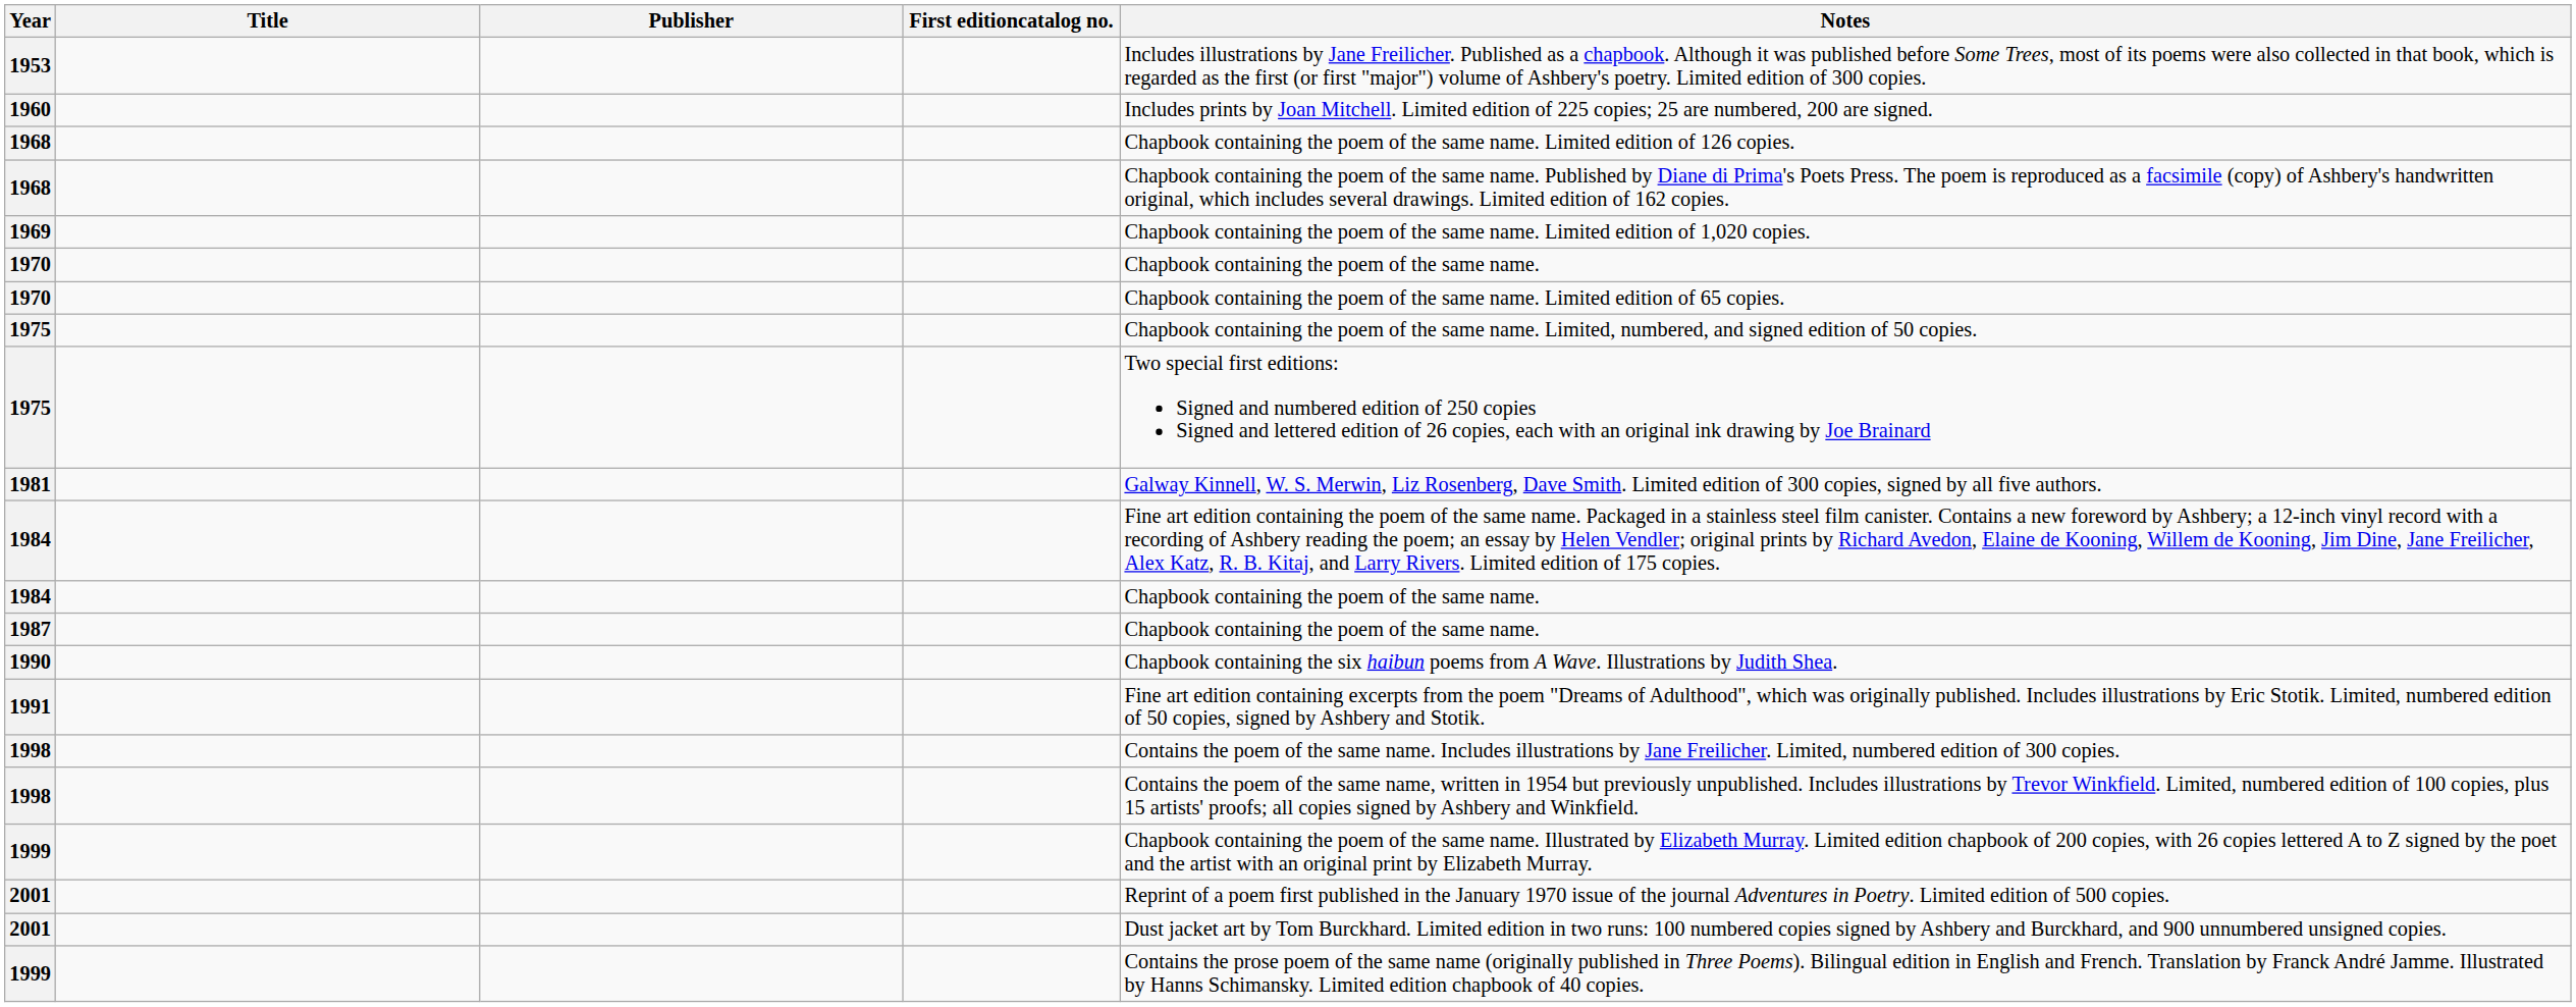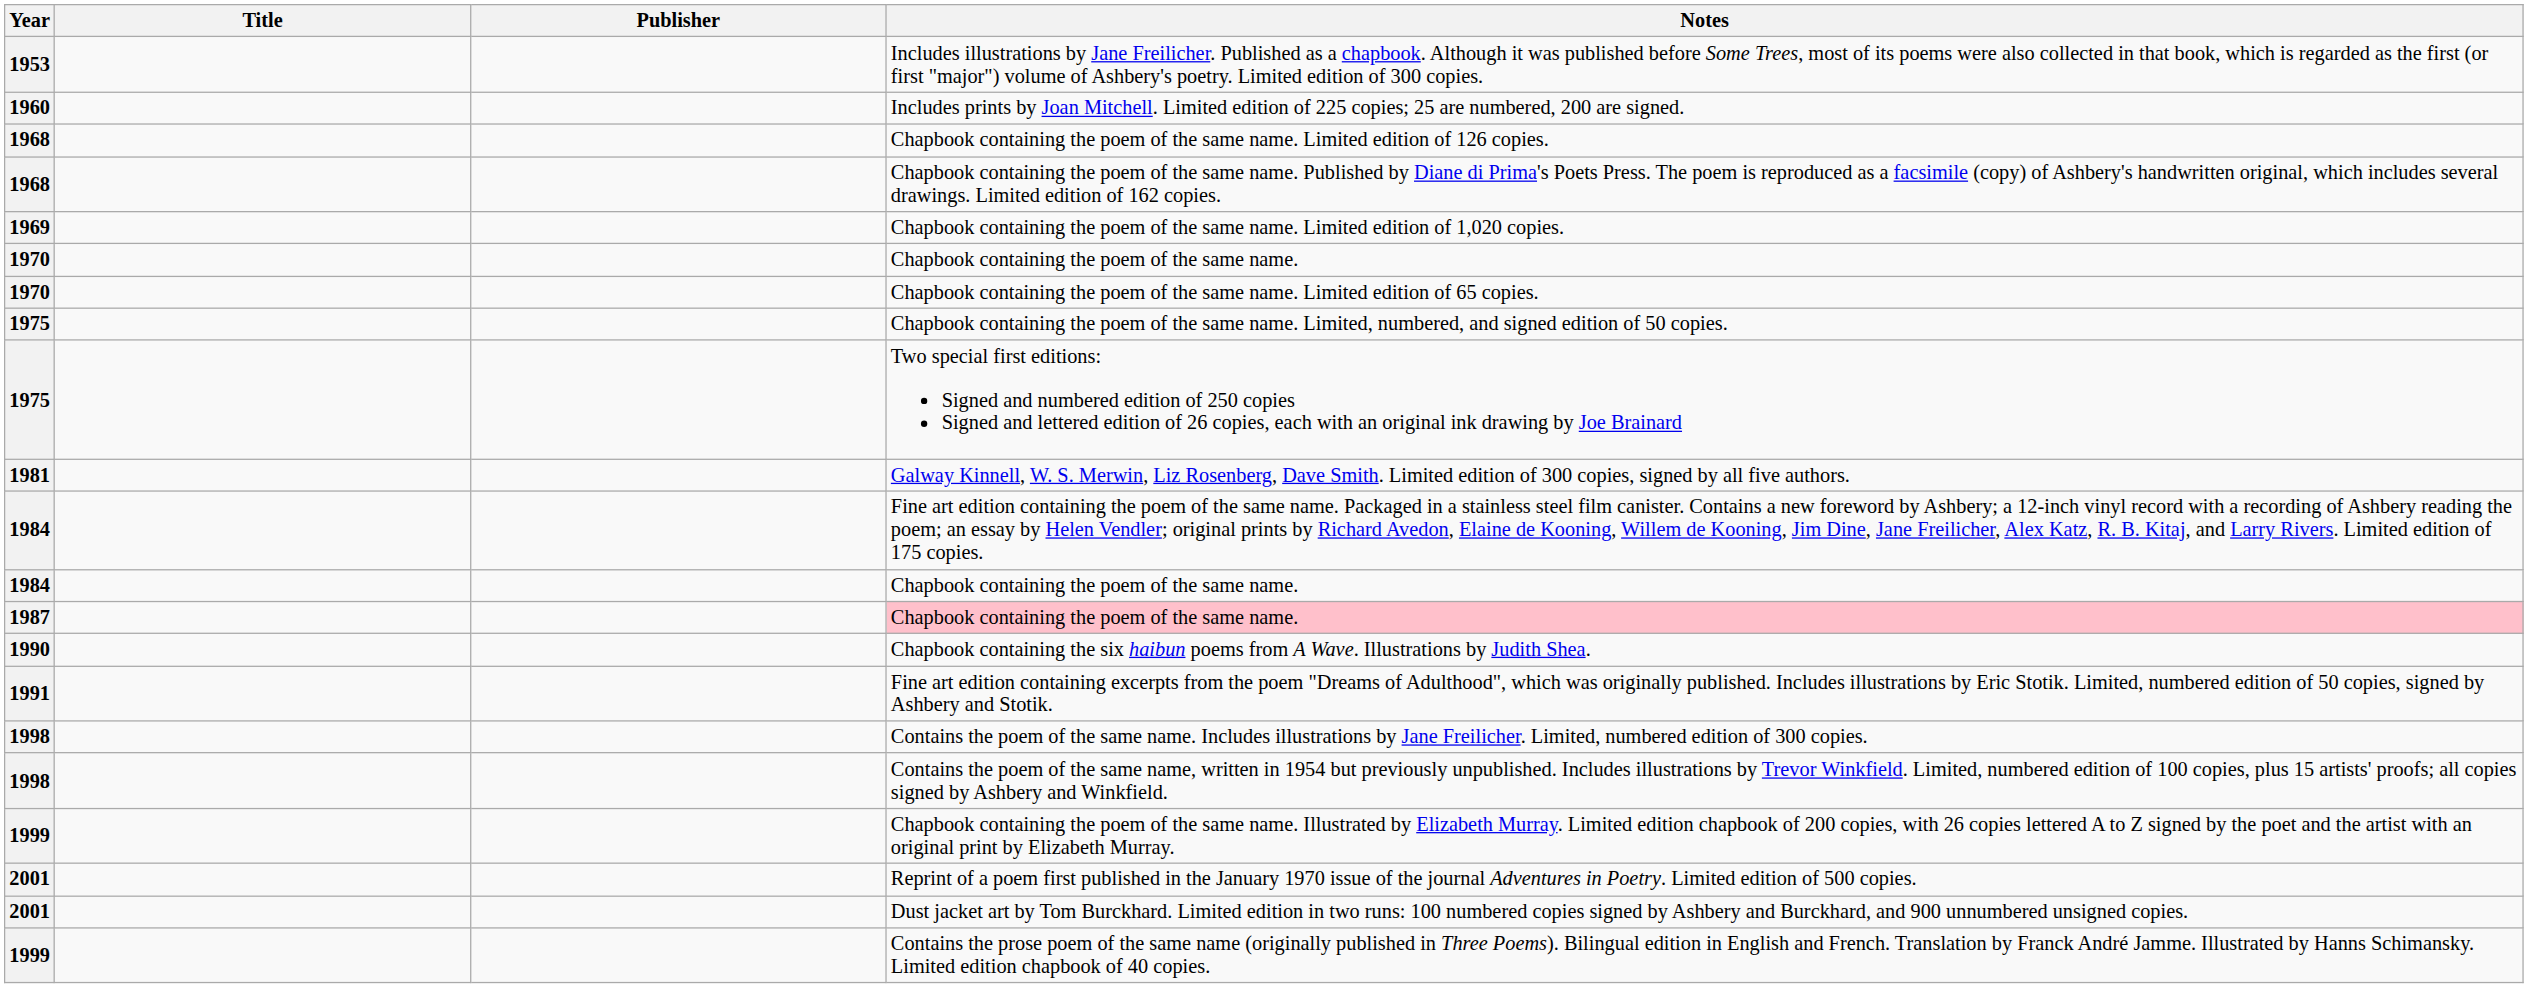- column: First editioncatalog no.
1987 | Notes: no background -> pink background
